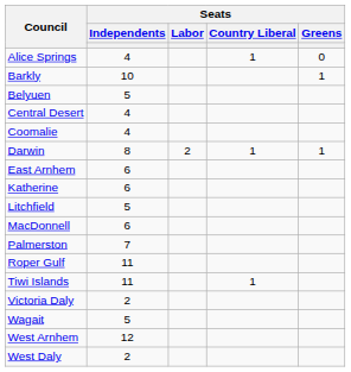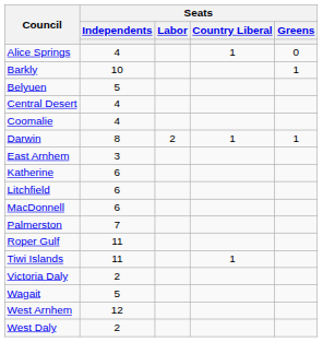East Arnhem | Seats / Independents: 6 -> 3
Litchfield | Seats / Independents: 5 -> 6
